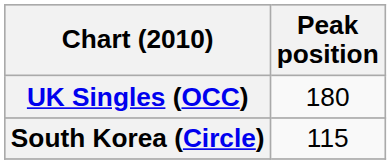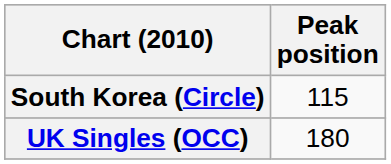rows swapped: South Korea (Circle) <-> UK Singles (OCC)
